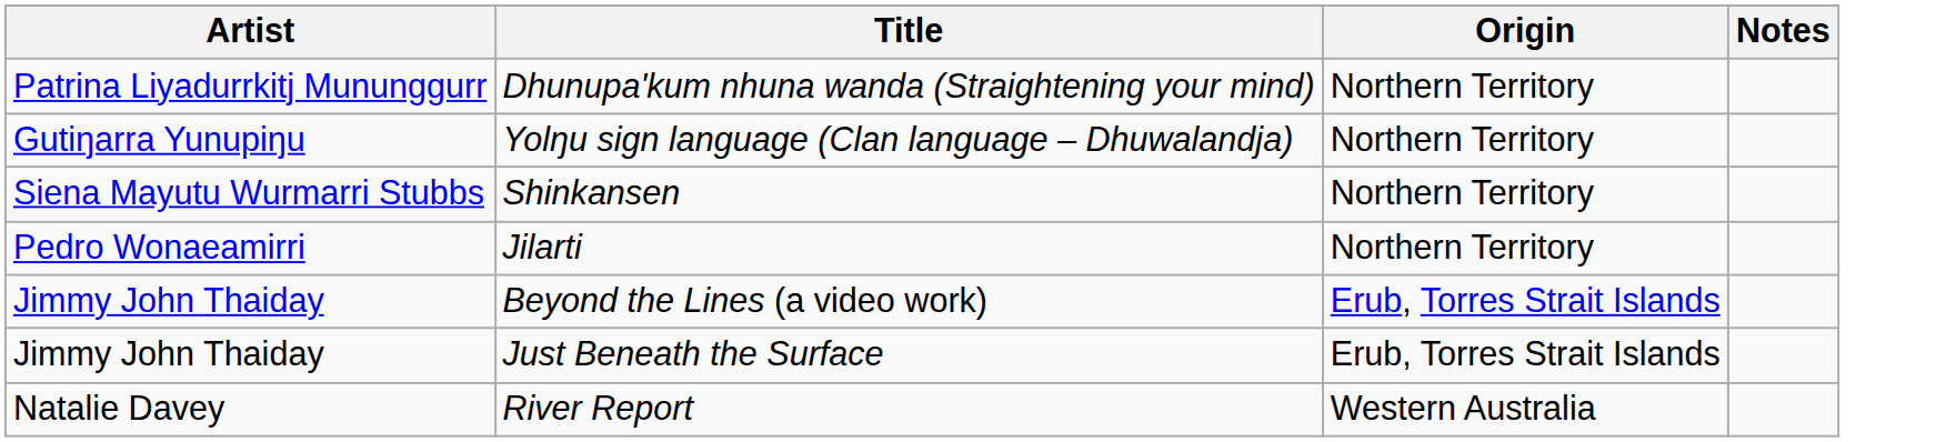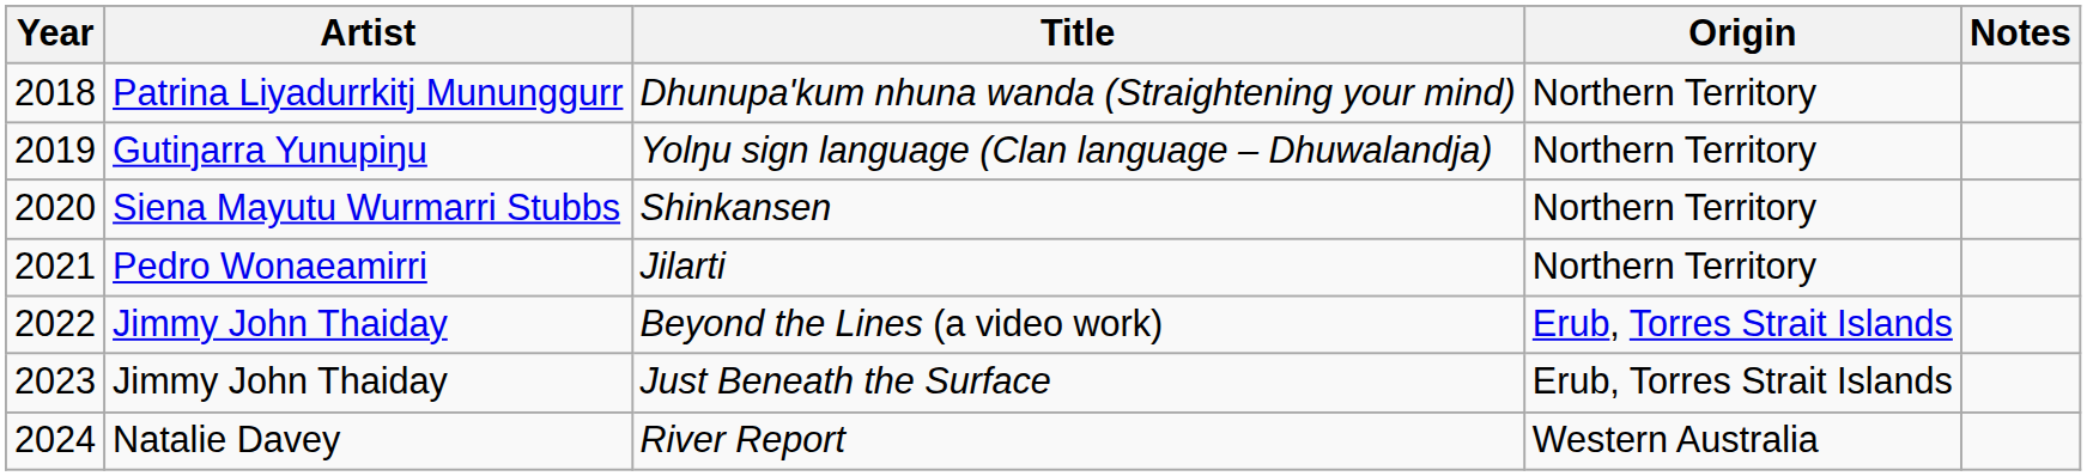+ column: Year | 2018 | 2019 | 2020 | 2021 | 2022 | 2023 | 2024
